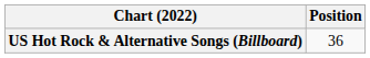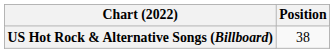US Hot Rock & Alternative Songs (Billboard) | Position: 36 -> 38
